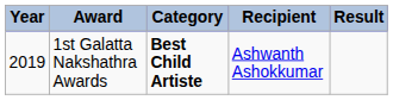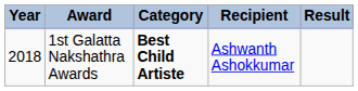1st Galatta Nakshathra Awards | Year: 2019 -> 2018
